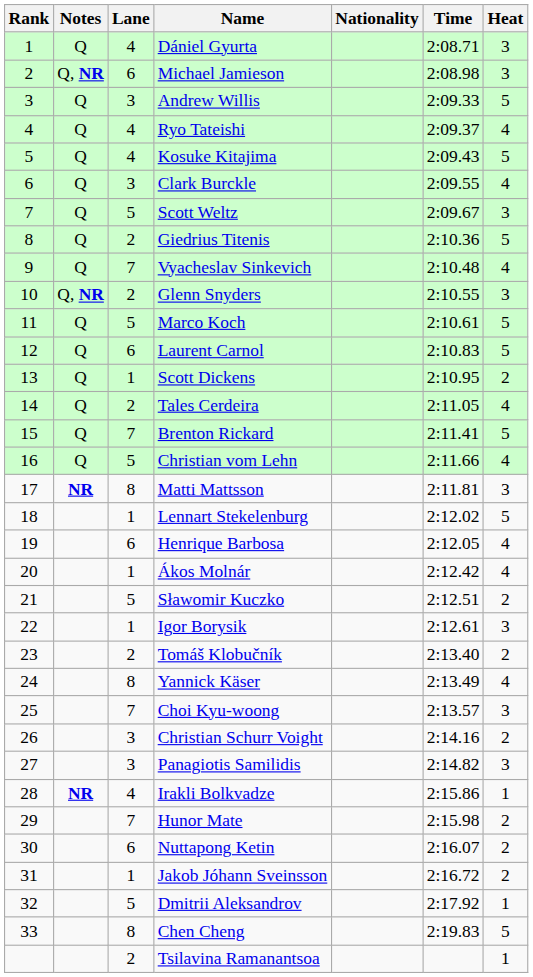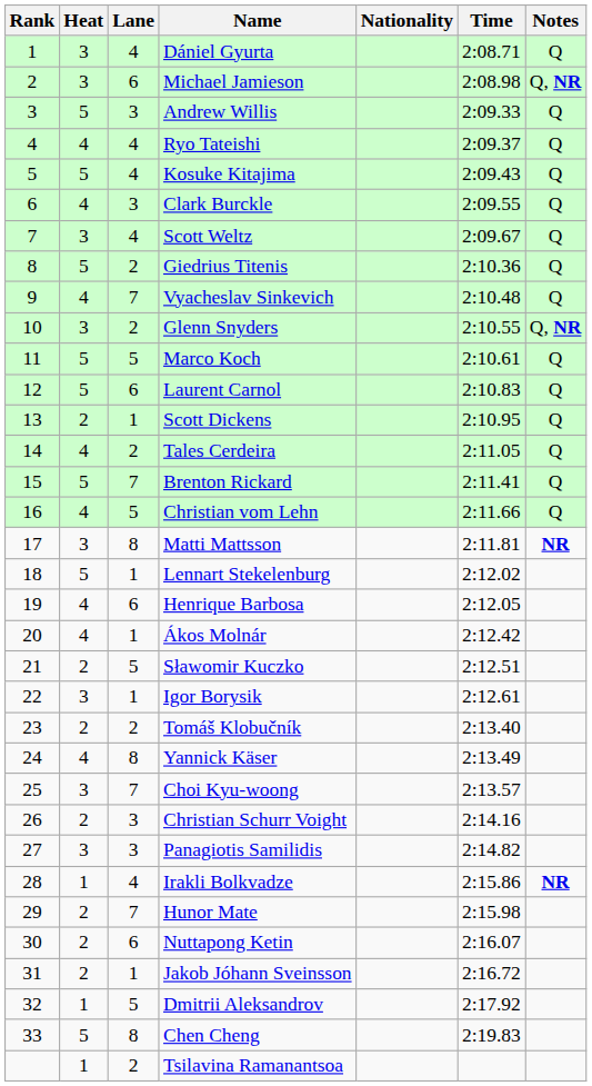columns swapped: Heat <-> Notes
Scott Weltz | Lane: 5 -> 4
